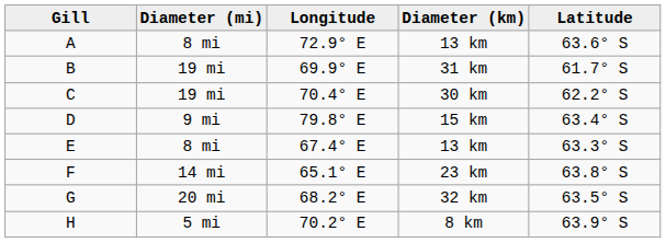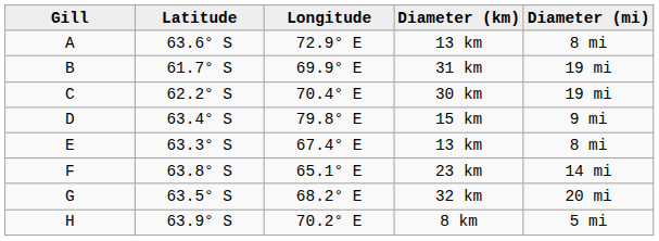columns swapped: Latitude <-> Diameter (mi)
